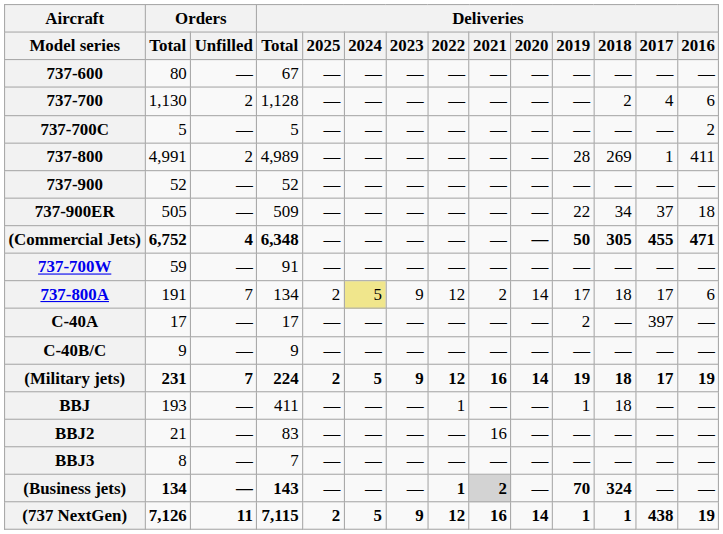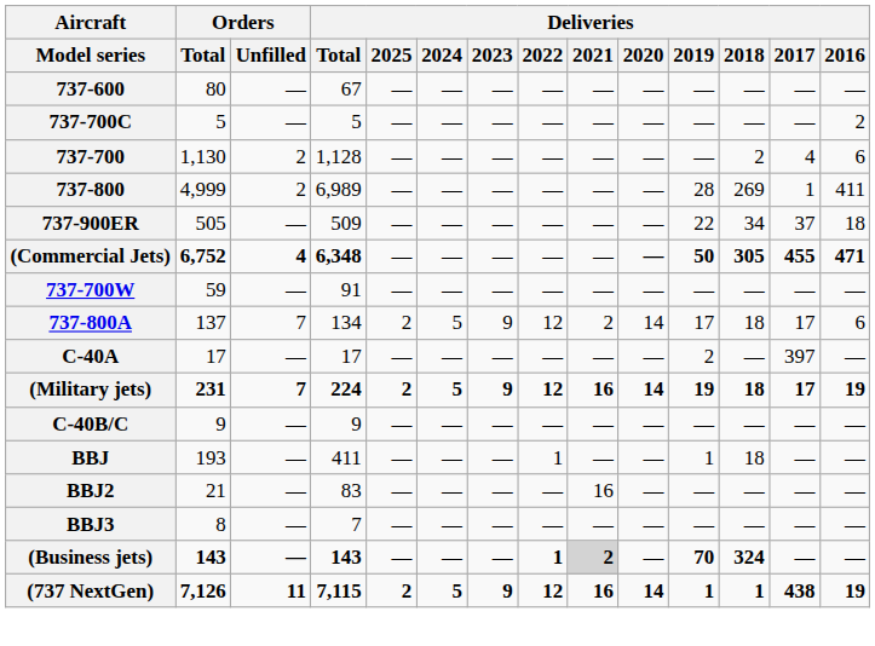rows swapped: 737-700 <-> 737-700C
737-800 | Orders / Total: 4,991 -> 4,999
737-800 | Deliveries / Total: 4,989 -> 6,989
- row: 737-900 | 52 | — | 52 | — | — | — | — | — | — | — | — | — | —
737-800A | Orders / Total: 191 -> 137
737-800A | Deliveries / 2024: khaki background -> no background
rows swapped: C-40B/C <-> (Military jets)
(Business jets) | Orders / Total: 134 -> 143
